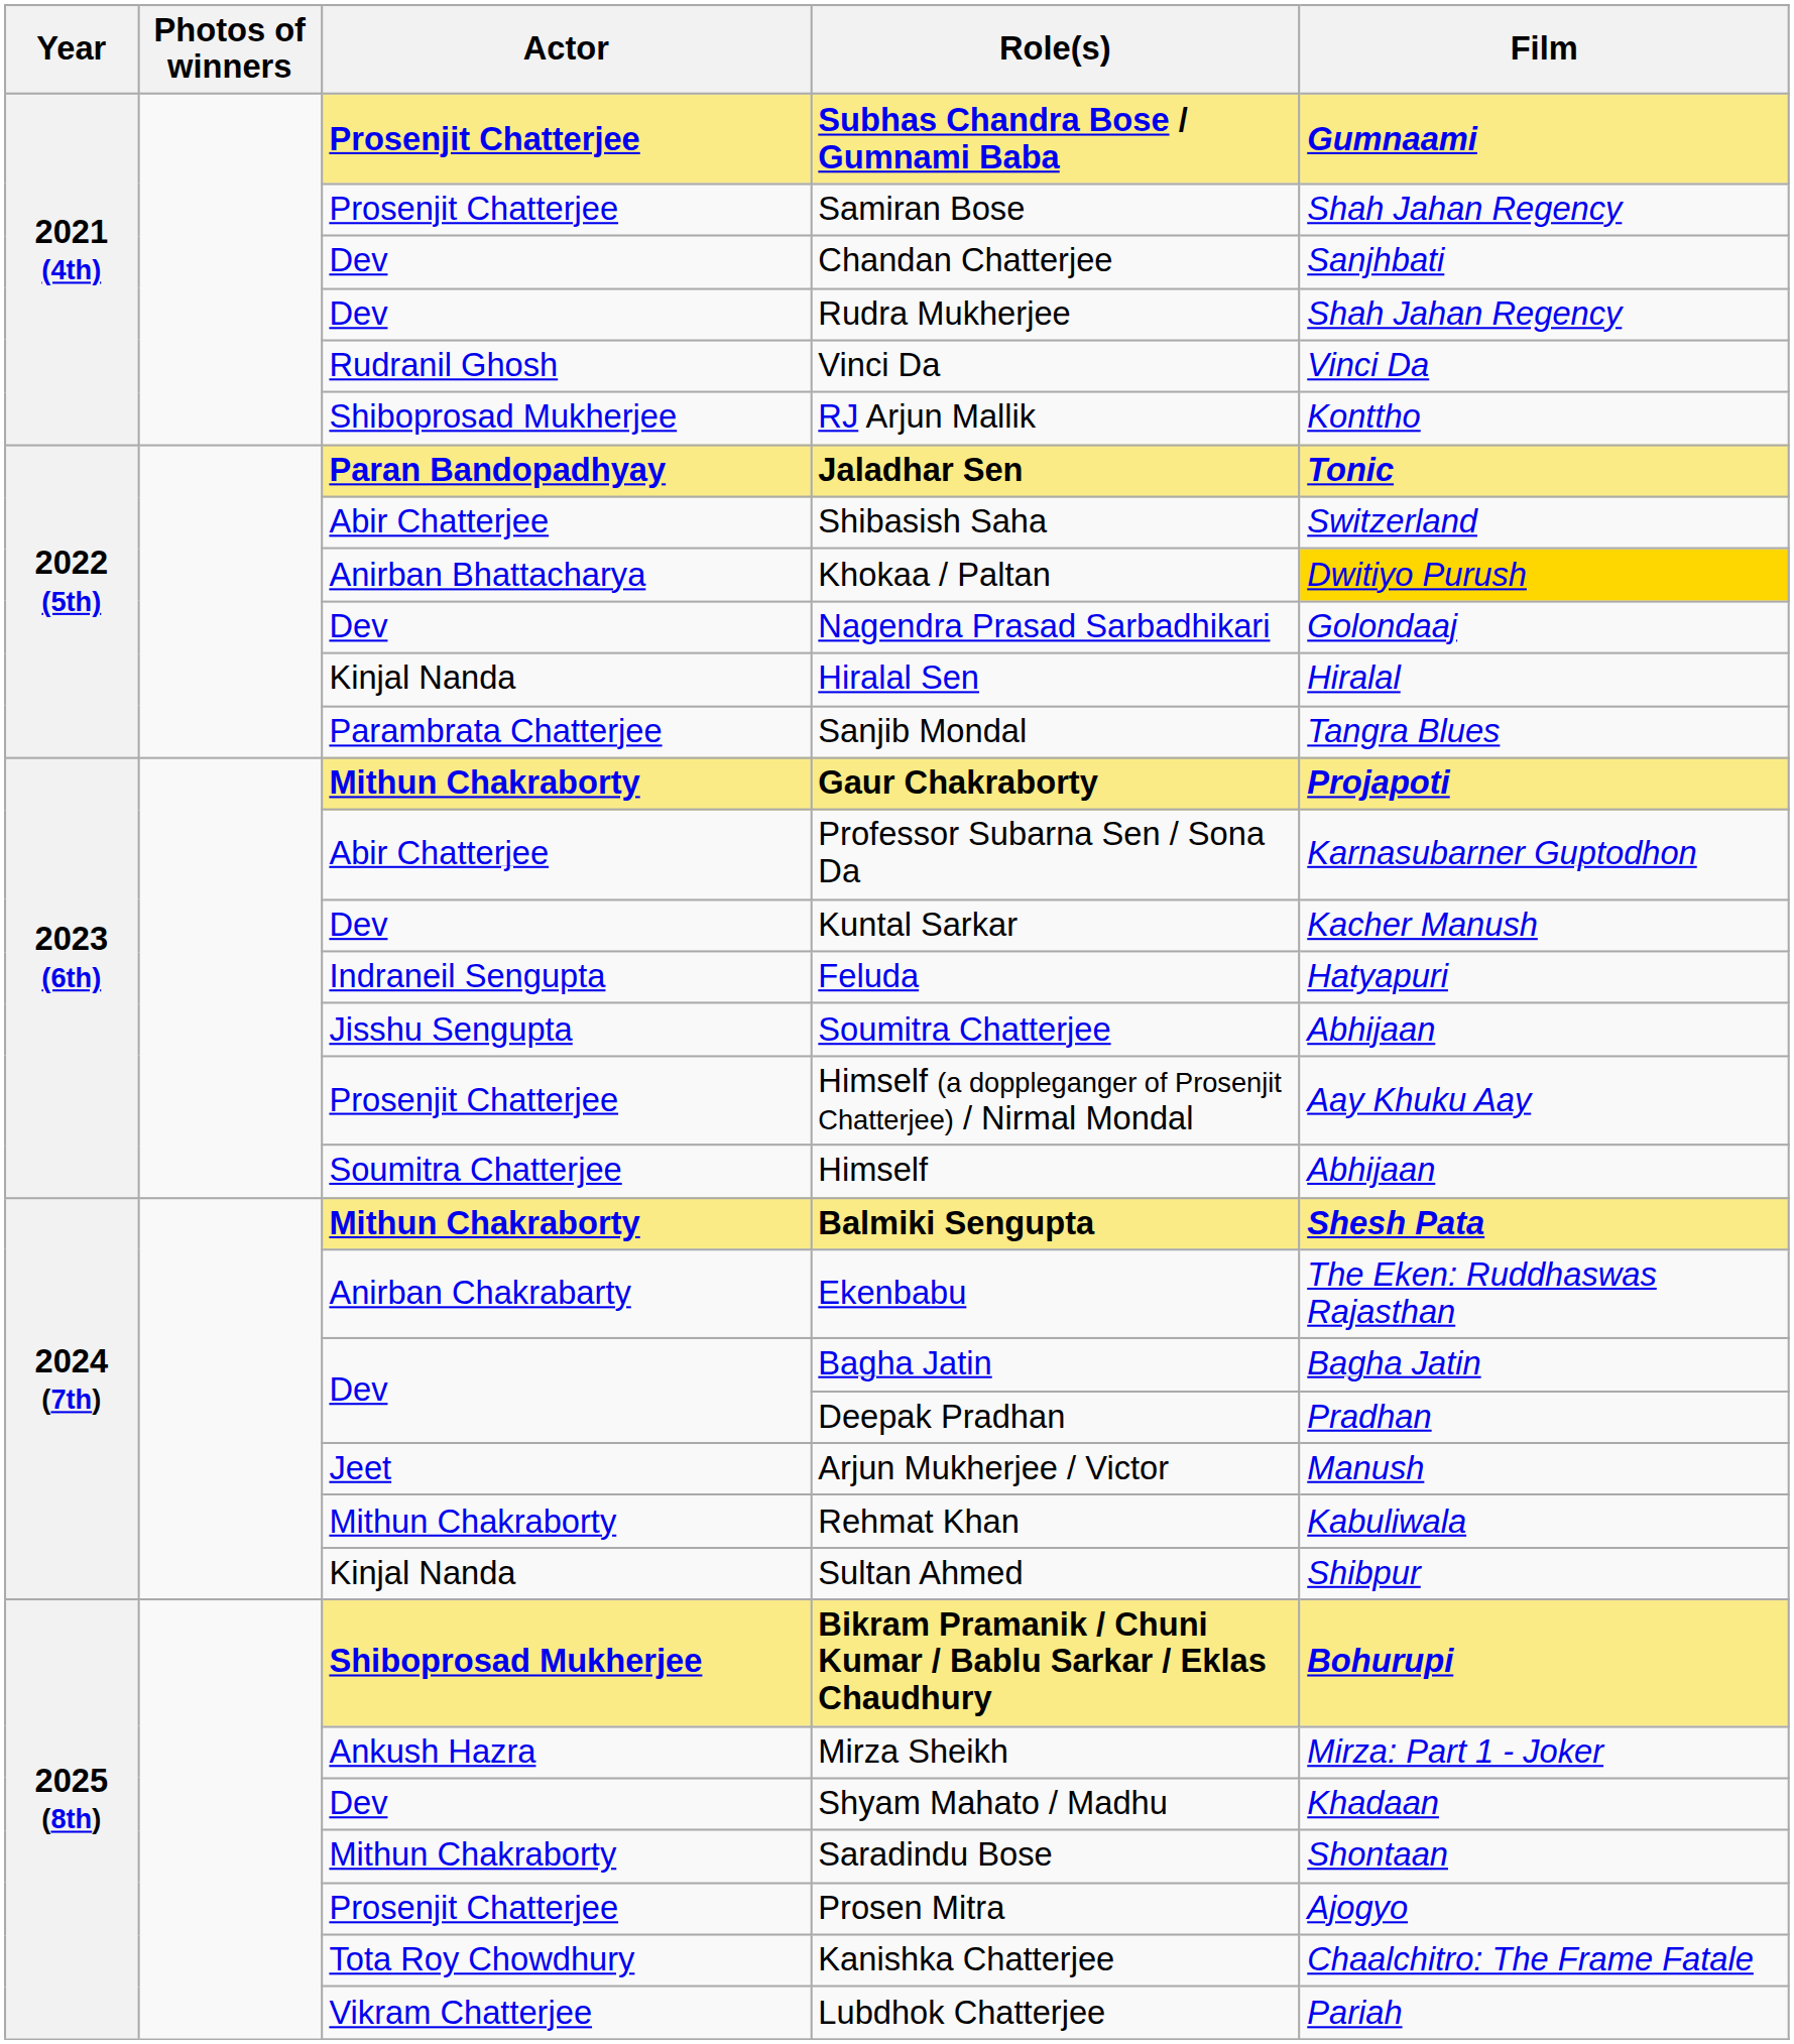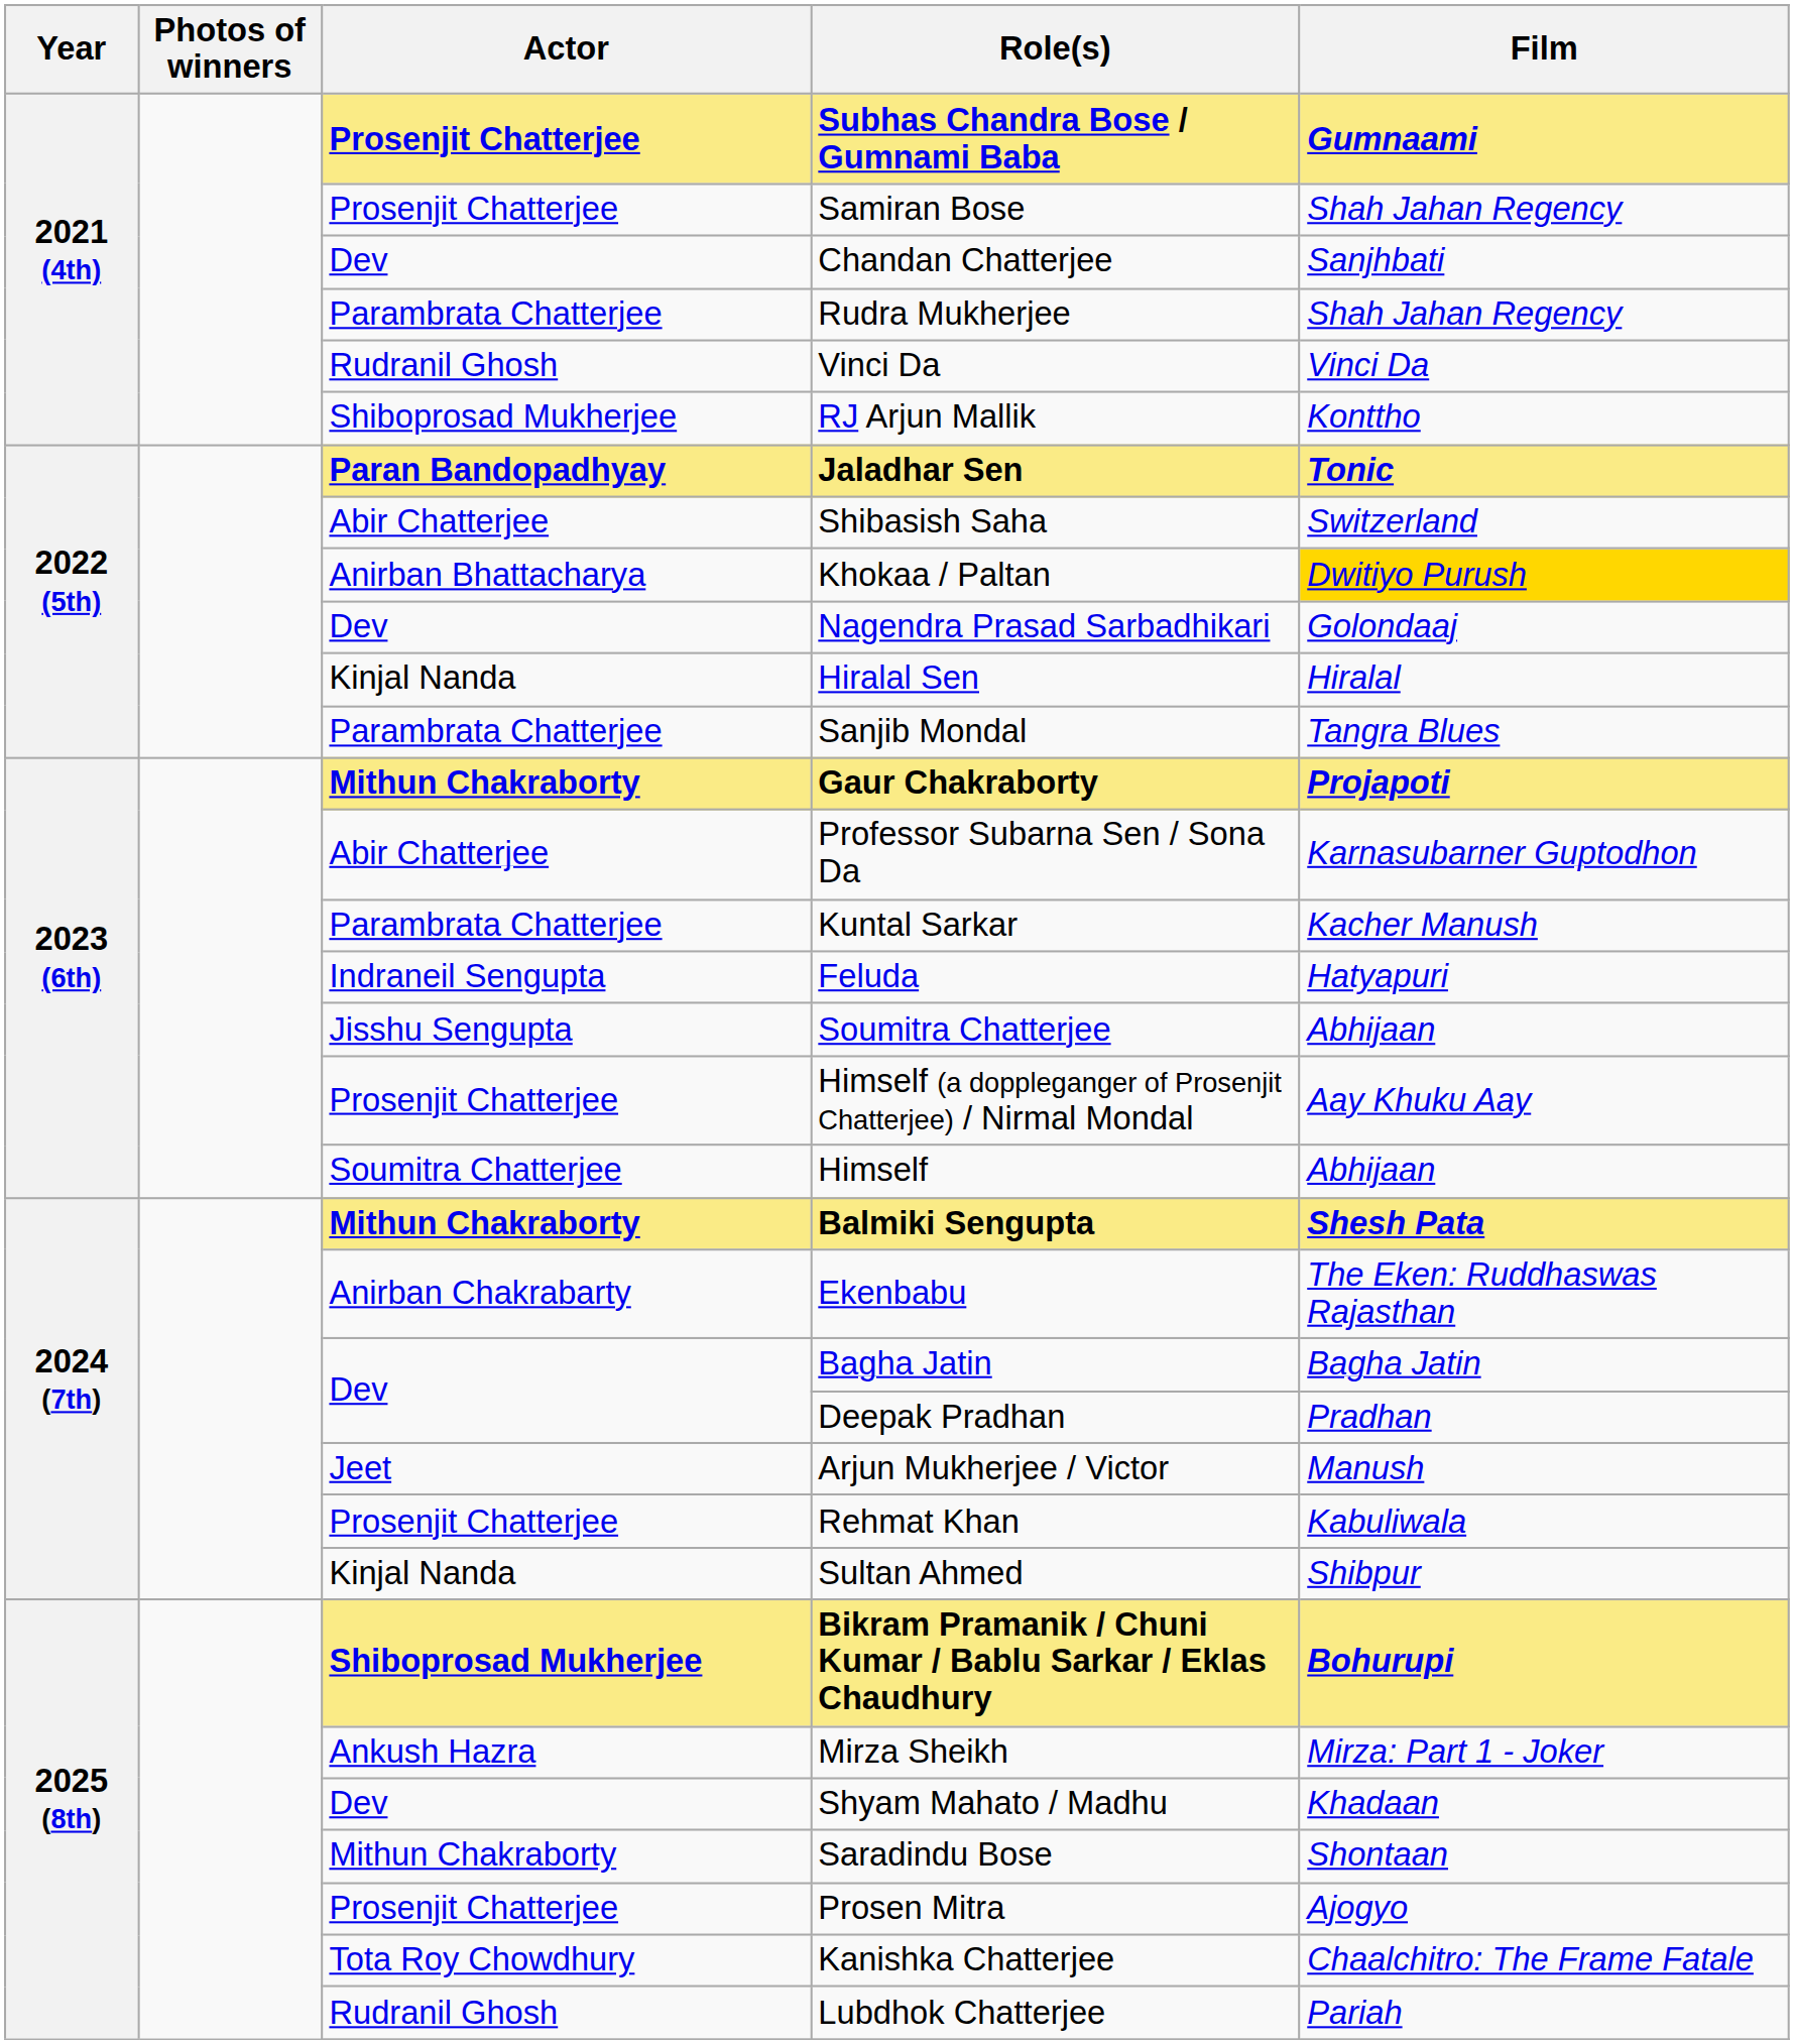Rudra Mukherjee | Actor: Dev -> Parambrata Chatterjee
Kuntal Sarkar | Actor: Dev -> Parambrata Chatterjee
Rehmat Khan | Actor: Mithun Chakraborty -> Prosenjit Chatterjee
Lubdhok Chatterjee | Actor: Vikram Chatterjee -> Rudranil Ghosh
